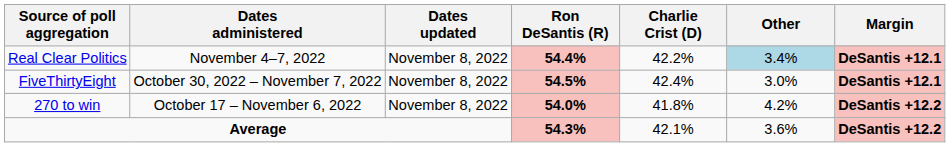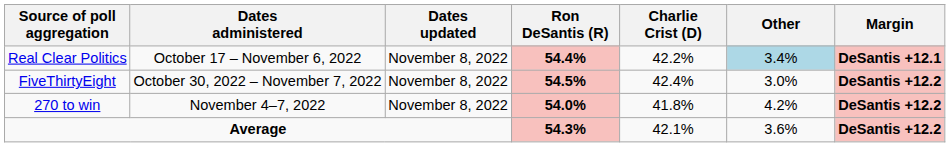Real Clear Politics | Dates administered: November 4–7, 2022 -> October 17 – November 6, 2022
FiveThirtyEight | Margin: DeSantis +12.1 -> DeSantis +12.2
270 to win | Dates administered: October 17 – November 6, 2022 -> November 4–7, 2022
